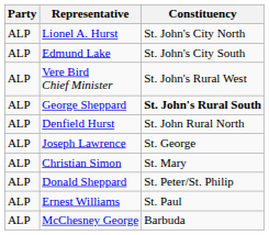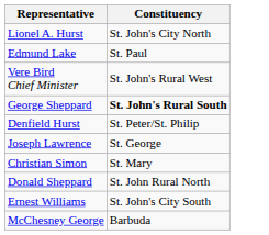- column: Party | ALP | ALP | ALP | ALP | ALP | ALP | ALP | ALP | ALP | ALP
Edmund Lake | Constituency: St. John's City South -> St. Paul
Denfield Hurst | Constituency: St. John Rural North -> St. Peter/St. Philip
Donald Sheppard | Constituency: St. Peter/St. Philip -> St. John Rural North
Ernest Williams | Constituency: St. Paul -> St. John's City South
